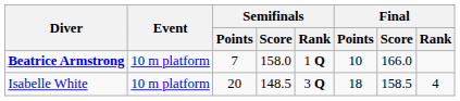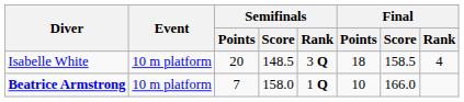rows swapped: Beatrice Armstrong <-> Isabelle White
